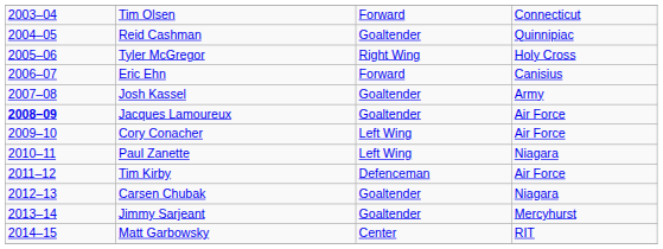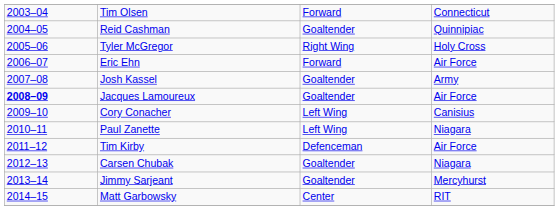Eric Ehn | column 4: Canisius -> Air Force
Cory Conacher | column 4: Air Force -> Canisius
